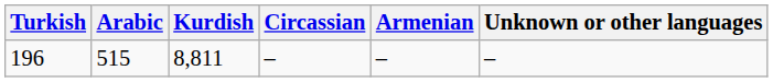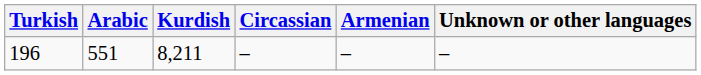196 | Arabic: 515 -> 551
196 | Kurdish: 8,811 -> 8,211
